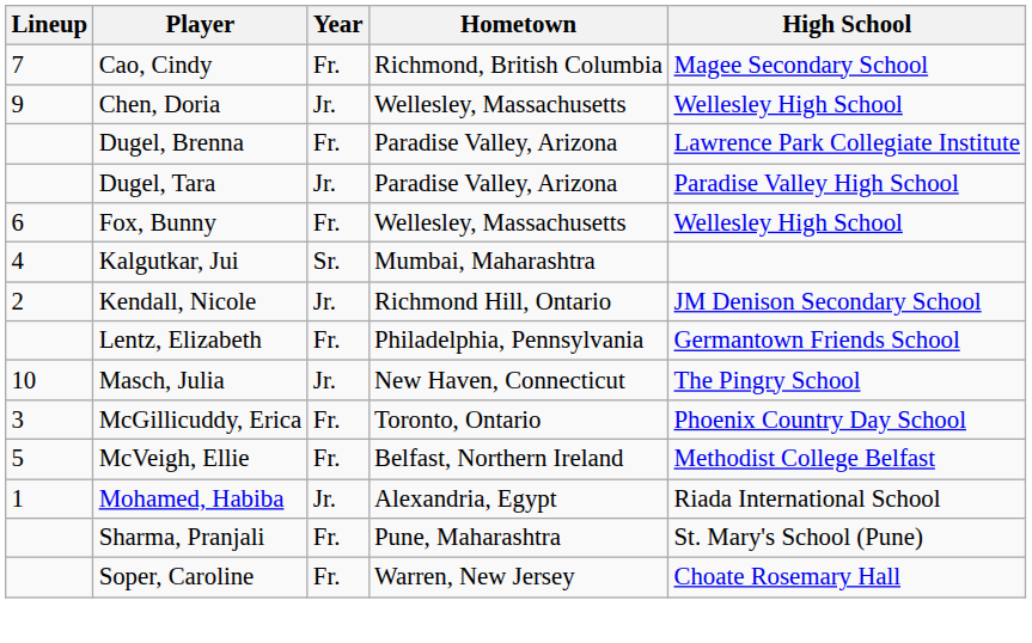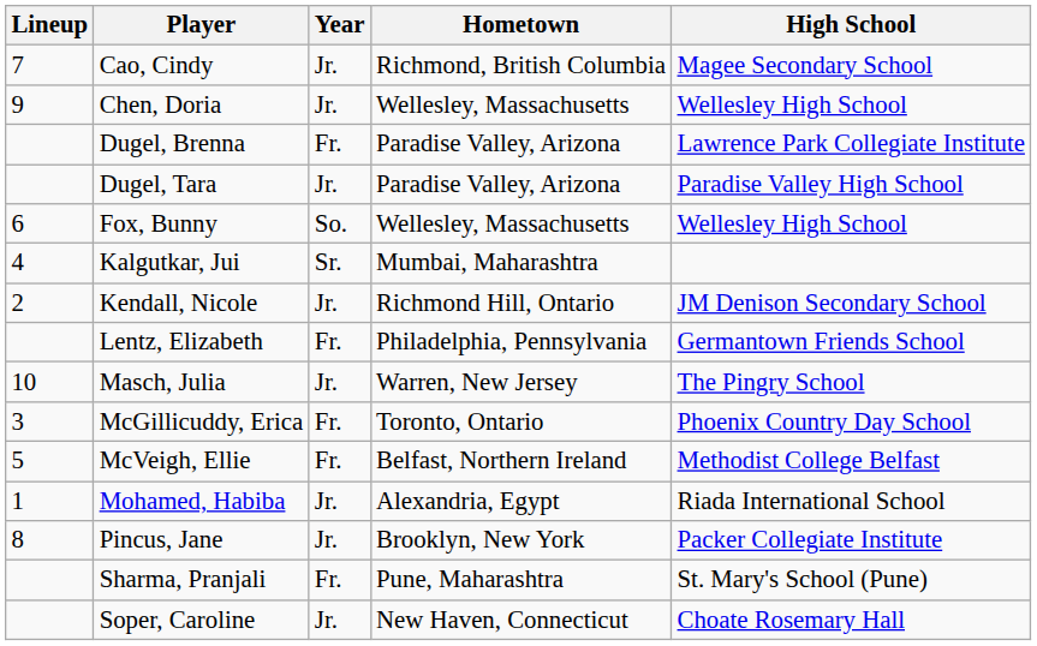Cao, Cindy | Year: Fr. -> Jr.
Fox, Bunny | Year: Fr. -> So.
Masch, Julia | Hometown: New Haven, Connecticut -> Warren, New Jersey
+ row: 8 | Pincus, Jane | Jr. | Brooklyn, New York | Packer Collegiate Institute
Soper, Caroline | Year: Fr. -> Jr.
Soper, Caroline | Hometown: Warren, New Jersey -> New Haven, Connecticut
